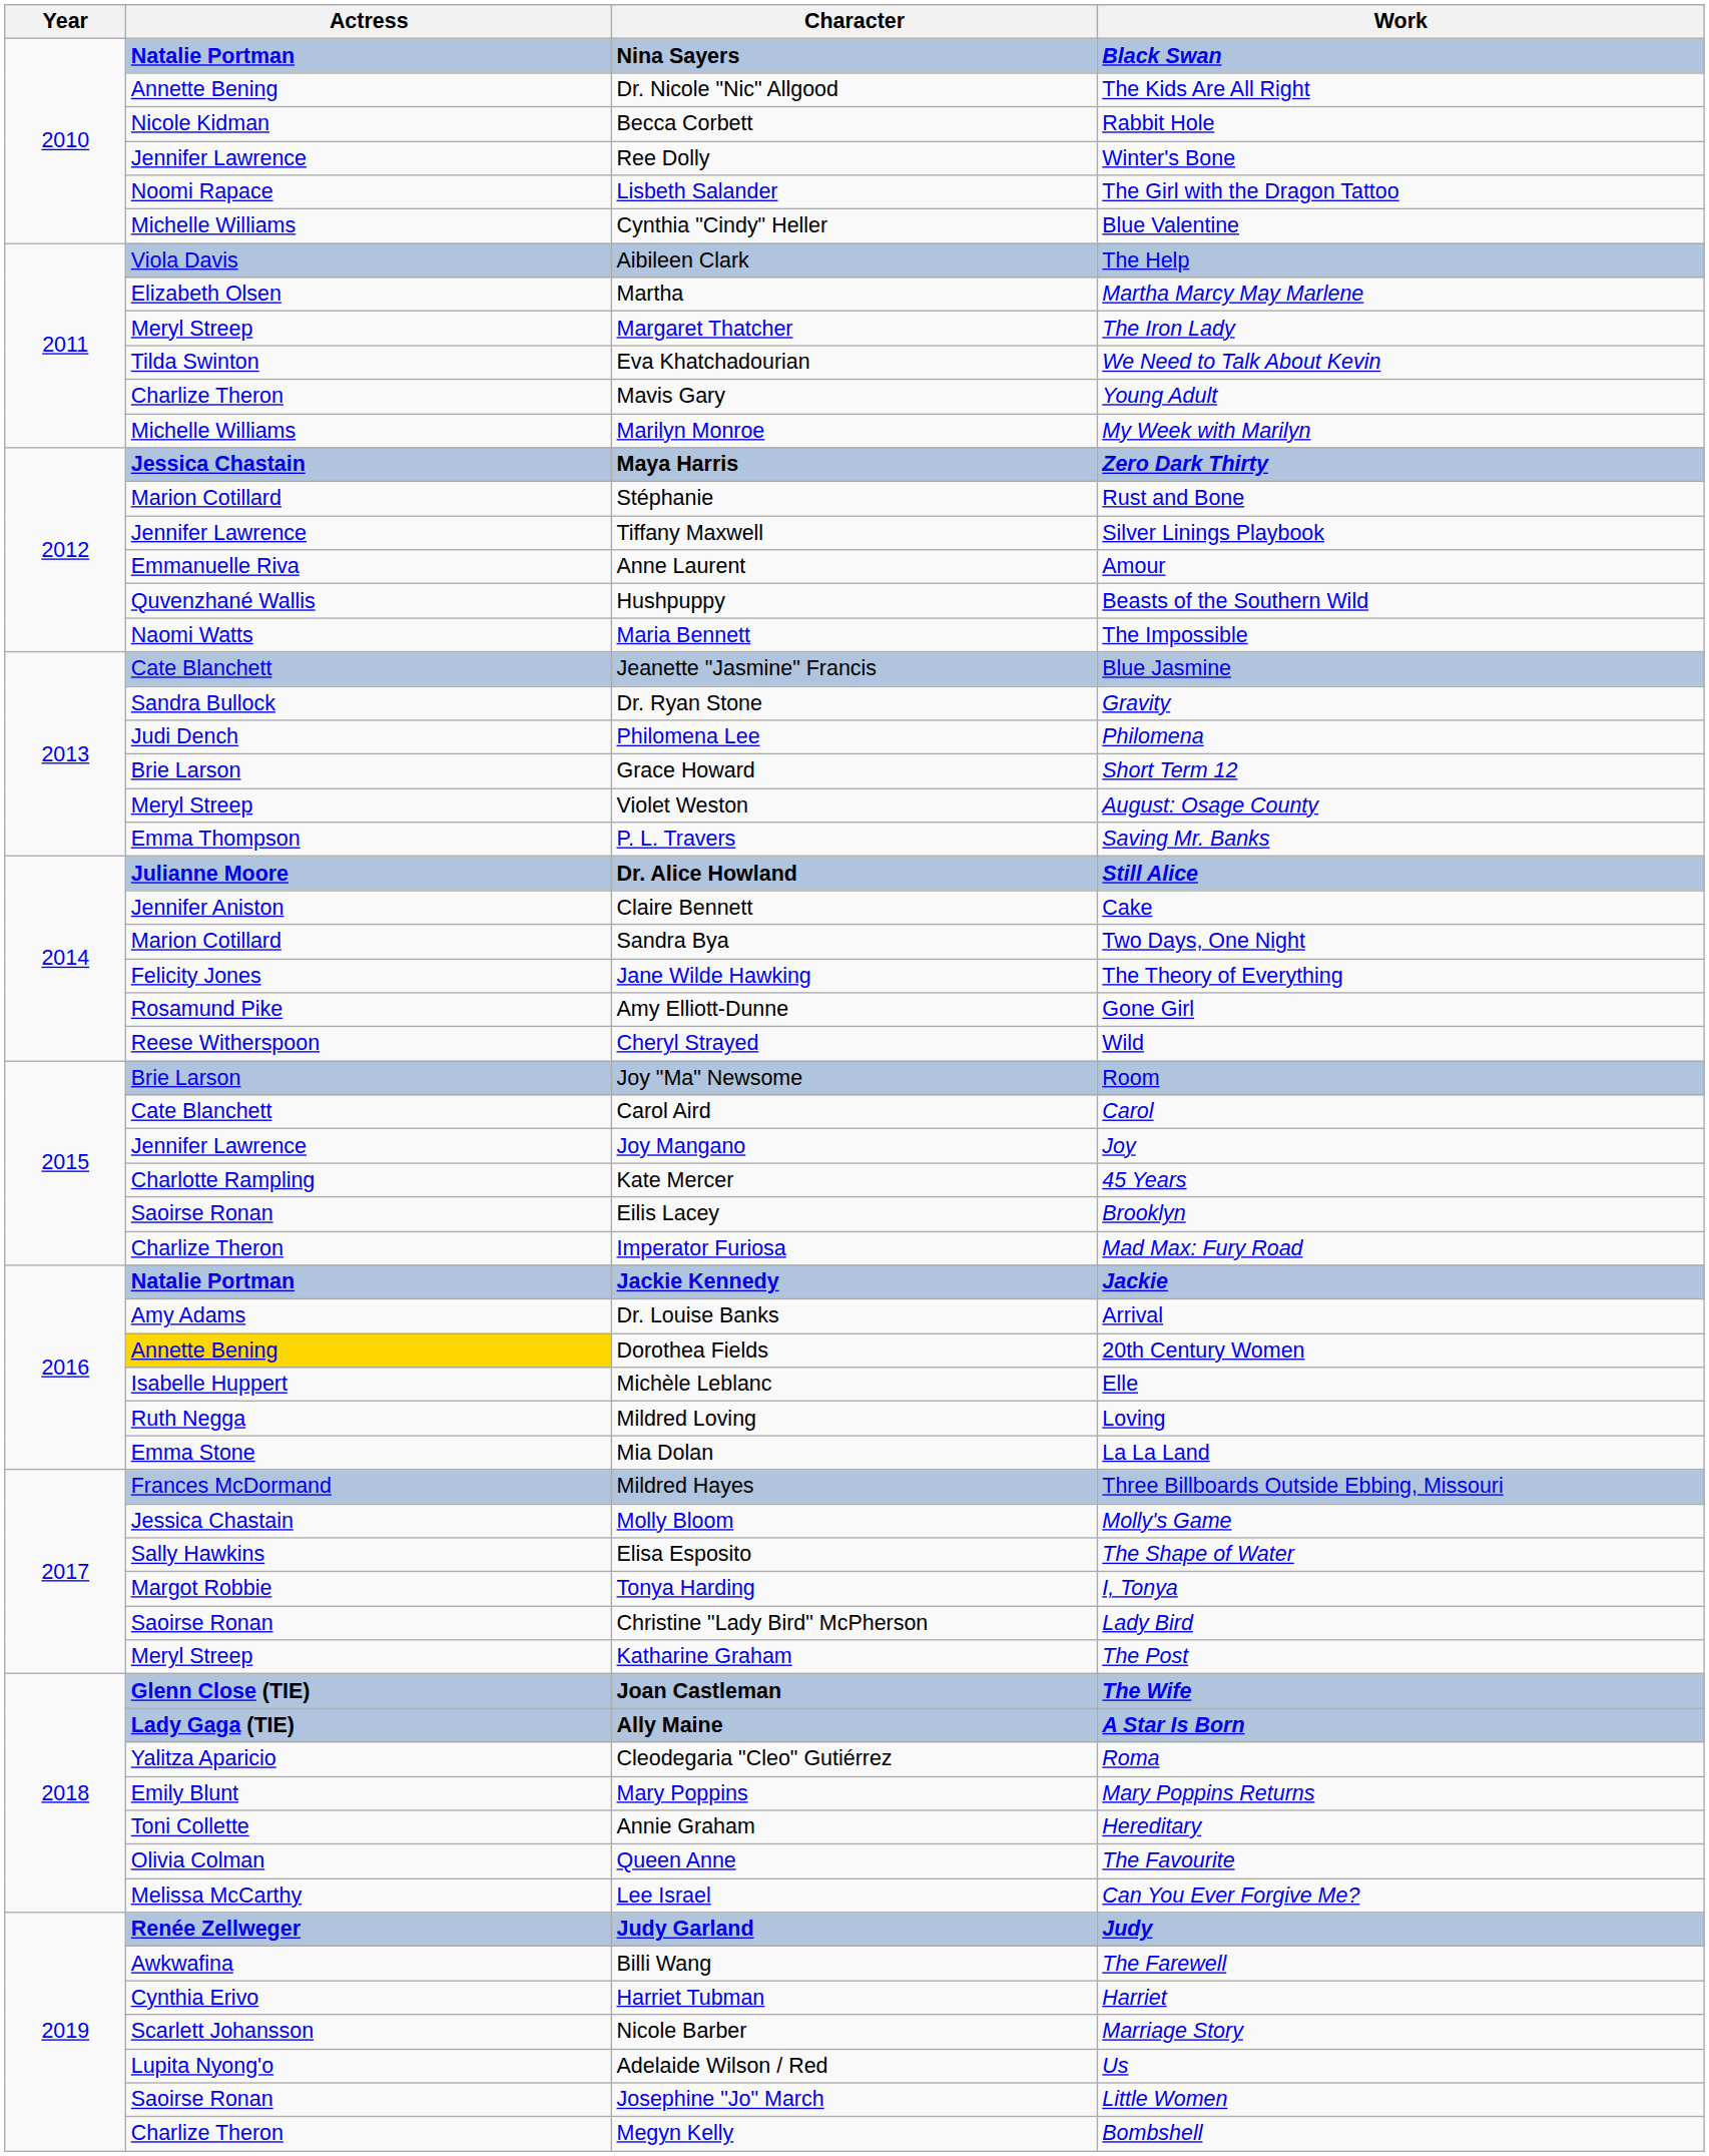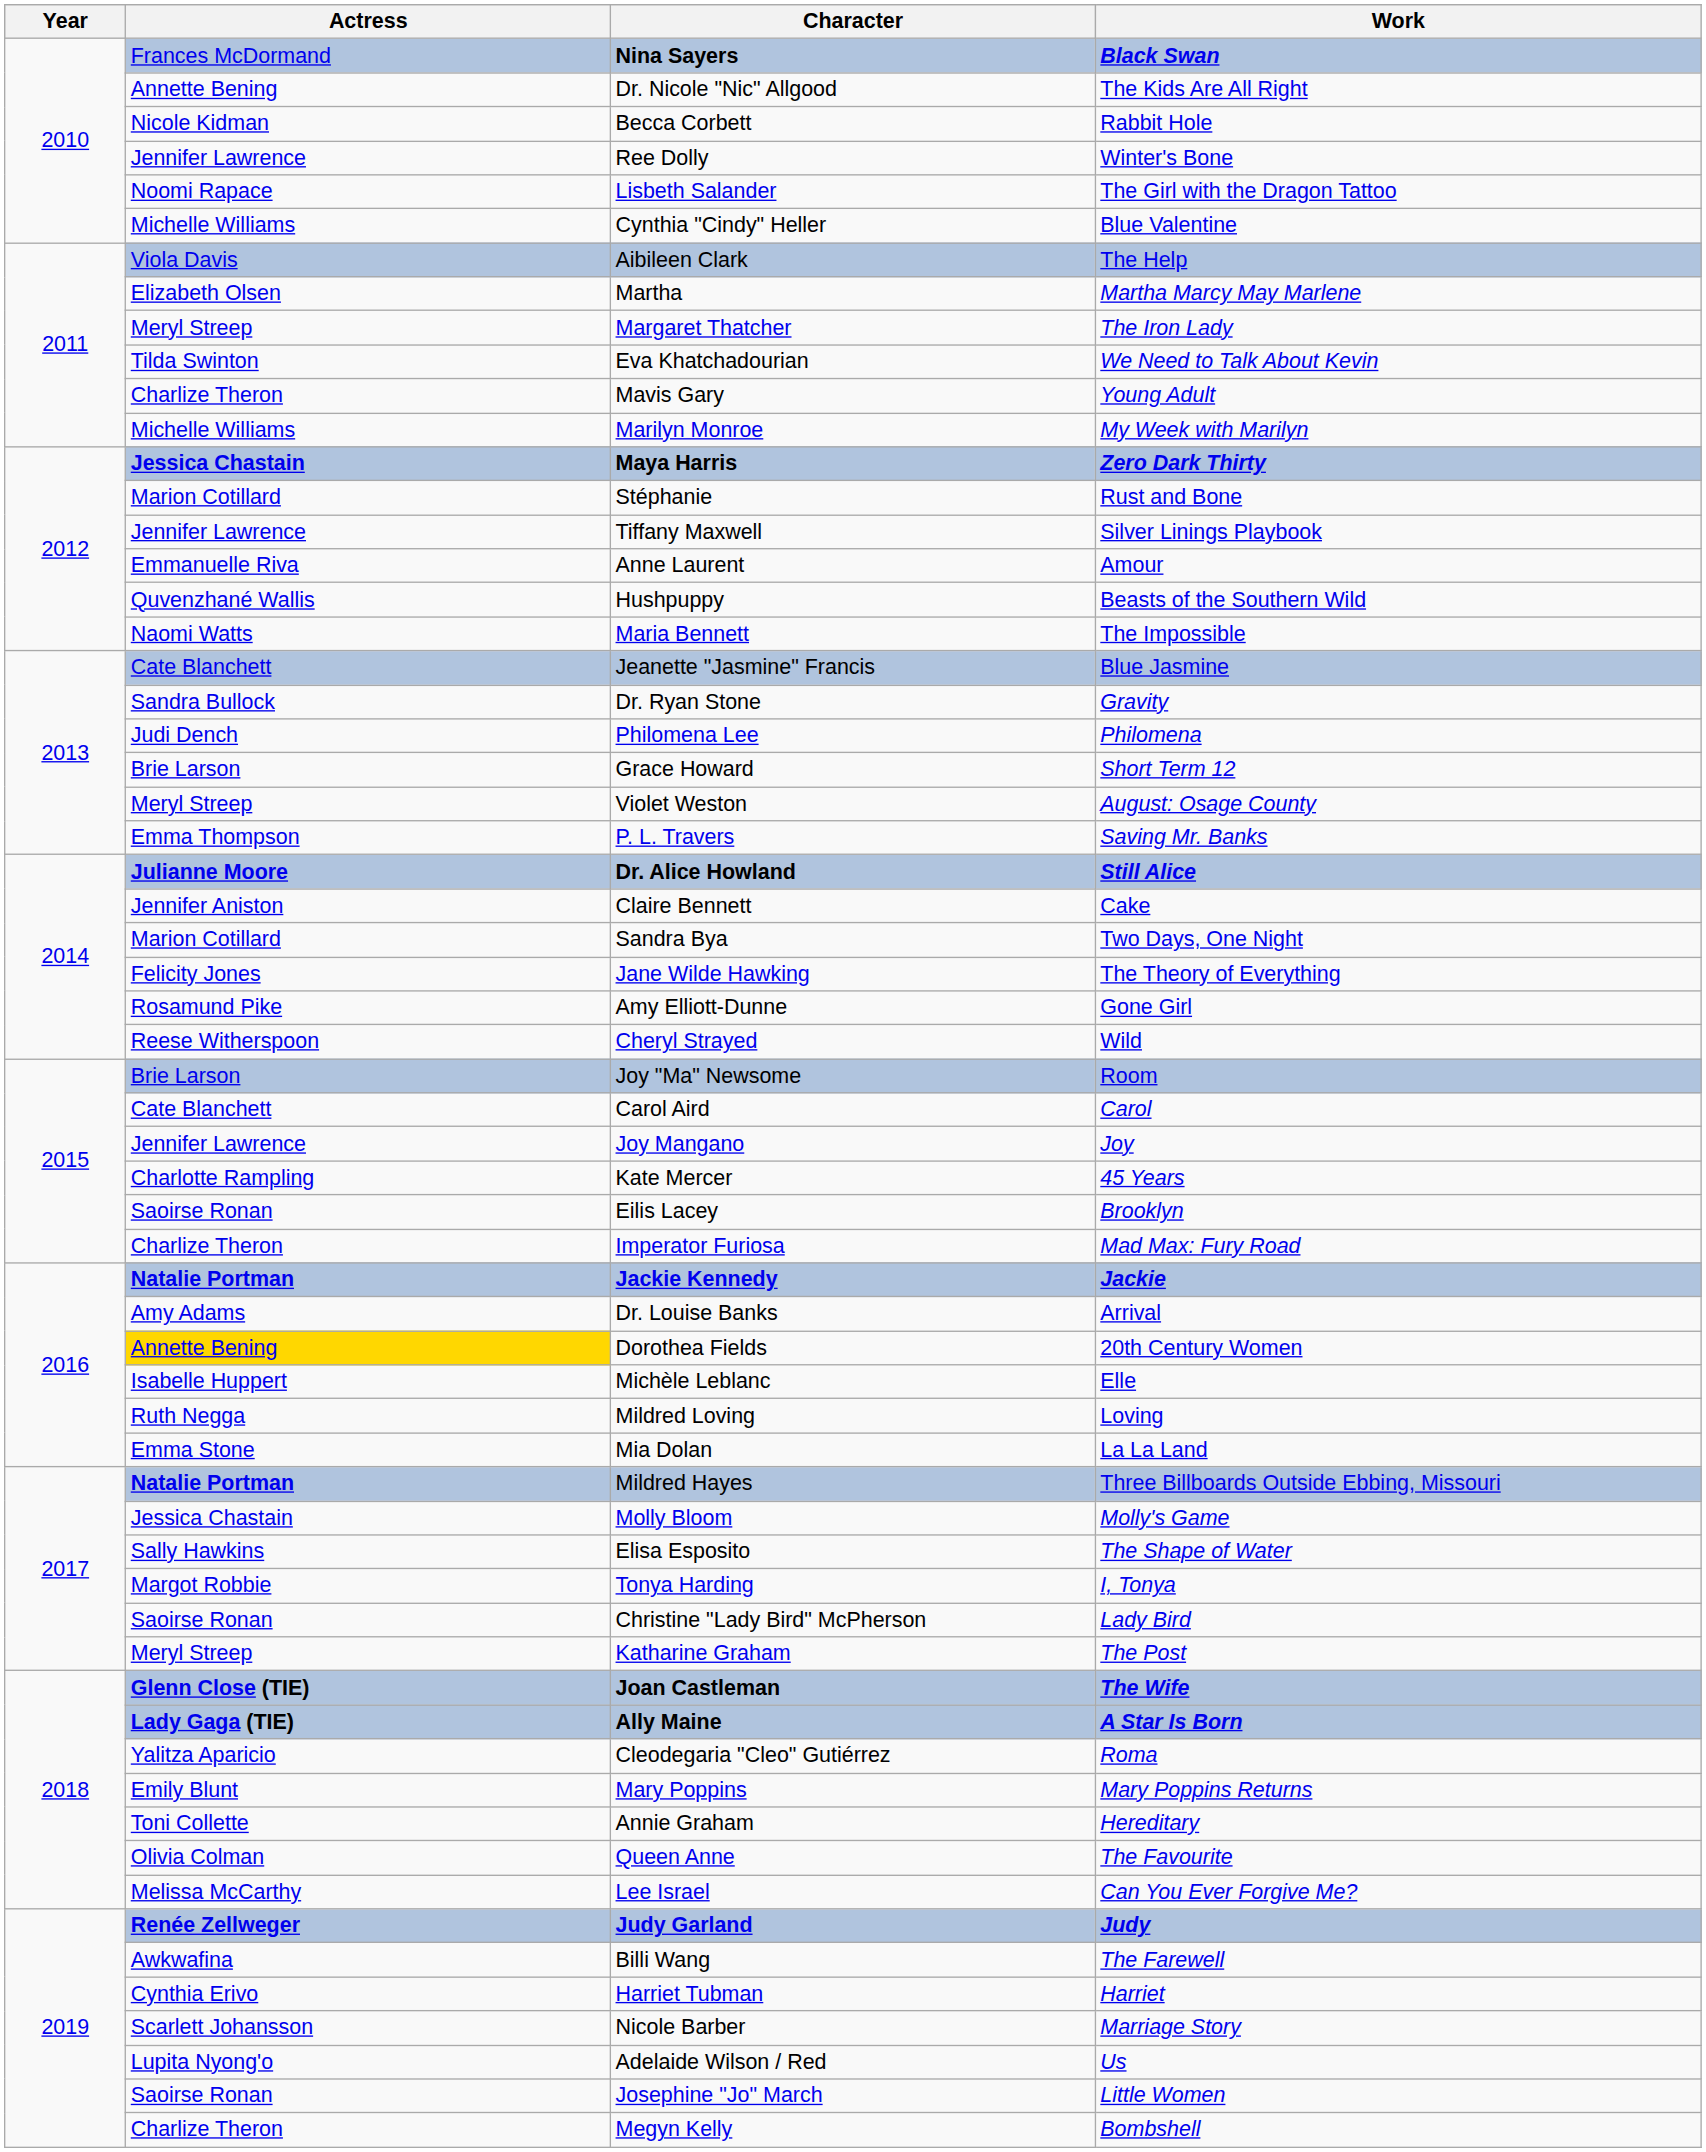Nina Sayers | Actress: Natalie Portman -> Frances McDormand
Mildred Hayes | Actress: Frances McDormand -> Natalie Portman
